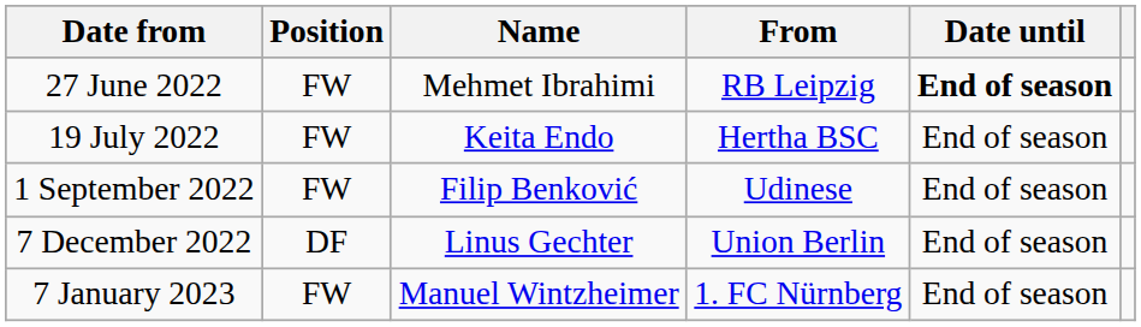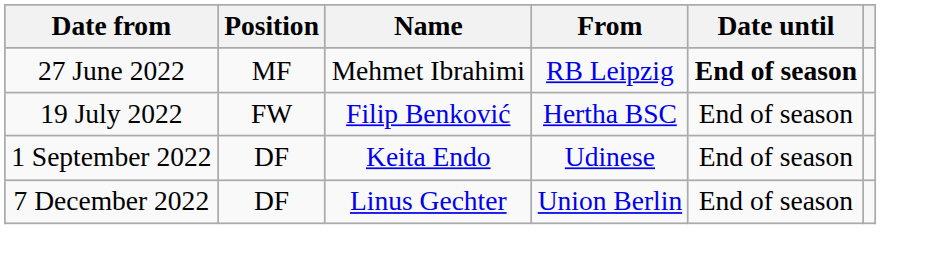27 June 2022 | Position: FW -> MF
19 July 2022 | Name: Keita Endo -> Filip Benković
1 September 2022 | Position: FW -> DF
1 September 2022 | Name: Filip Benković -> Keita Endo
- row: 7 January 2023 | FW | Manuel Wintzheimer | 1. FC Nürnberg | End of season
